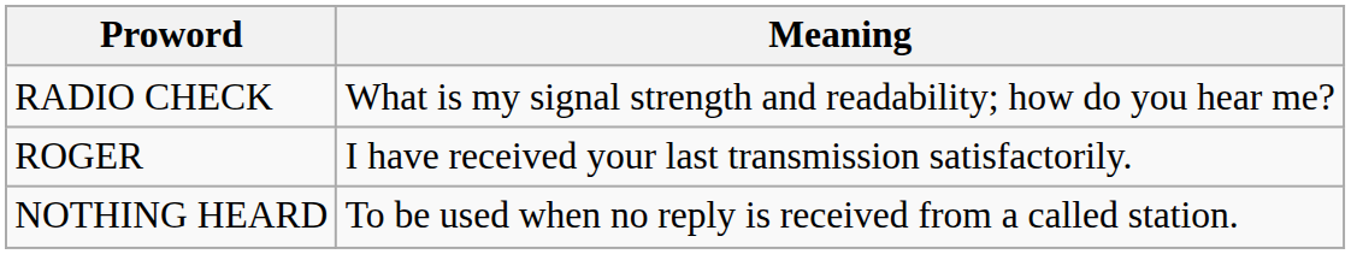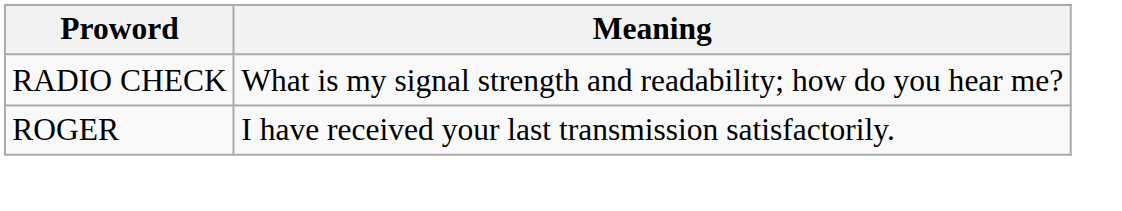- row: NOTHING HEARD | To be used when no reply is received from a called station.
